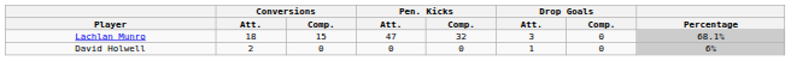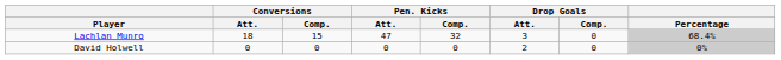Lachlan Munro | Percentage: 68.1% -> 68.4%
David Holwell | Conversions / Att.: 2 -> 0
David Holwell | Drop Goals / Att.: 1 -> 2
David Holwell | Percentage: 6% -> 0%
